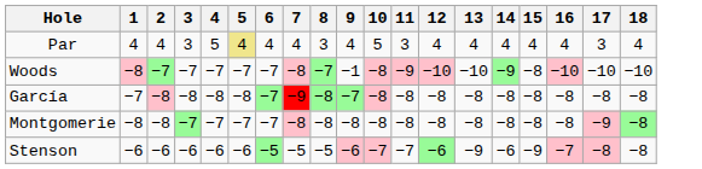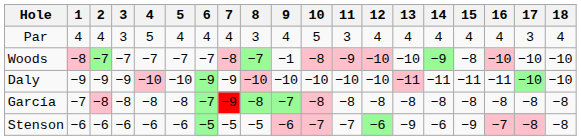Par | 5: khaki background -> no background
+ row: Daly | −9 | −9 | −9 | −10 | −10 | −9 | −9 | −10 | −10 | −10 | −10 | −10 | −11 | −11 | −11 | −11 | −10 | −10
- row: Montgomerie | −8 | −8 | −7 | −7 | −7 | −7 | −8 | −8 | −8 | −8 | −8 | −8 | −8 | −8 | −8 | −8 | −9 | −8
